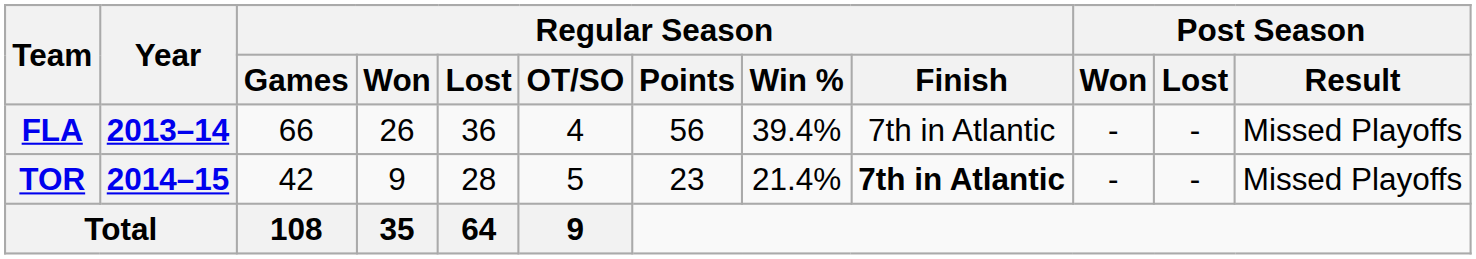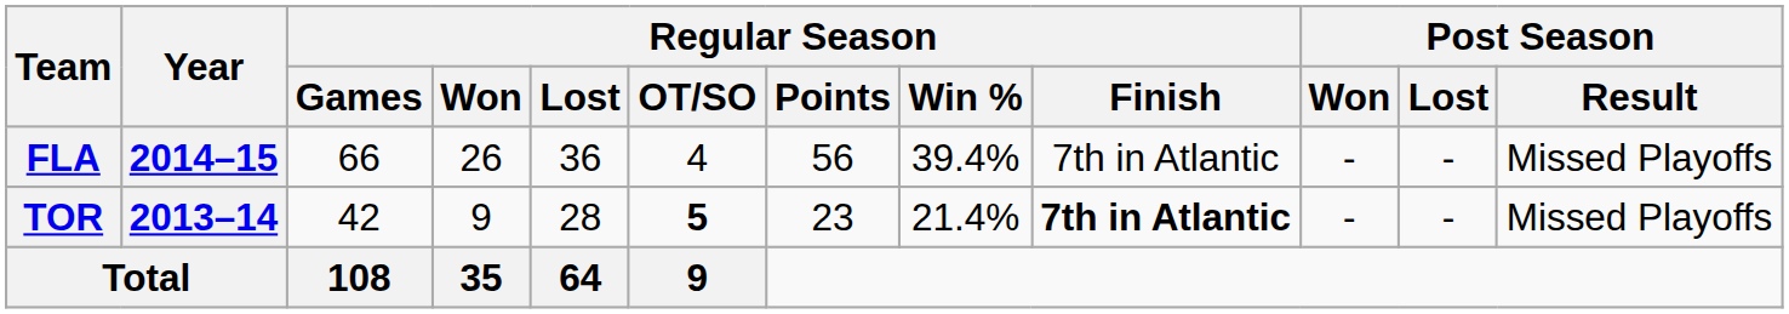FLA | Year: 2013–14 -> 2014–15
TOR | Year: 2014–15 -> 2013–14
TOR | Regular Season / OT/SO: normal -> bold
